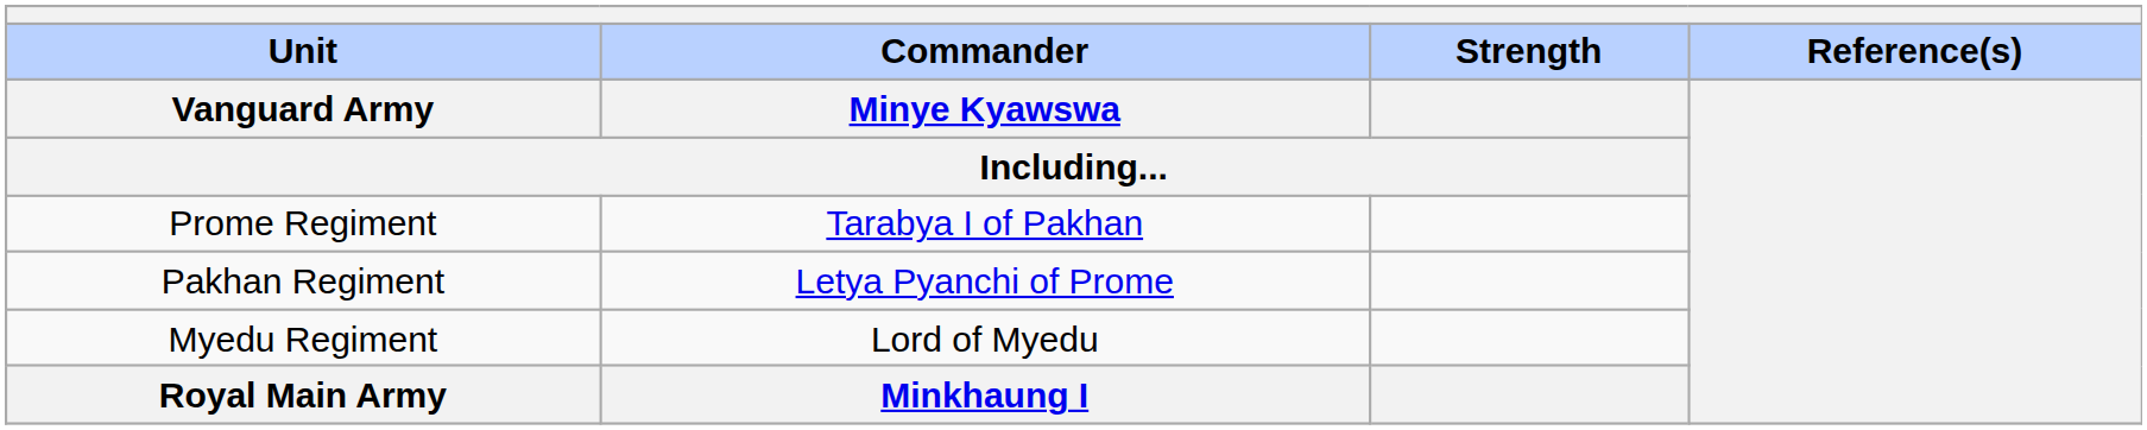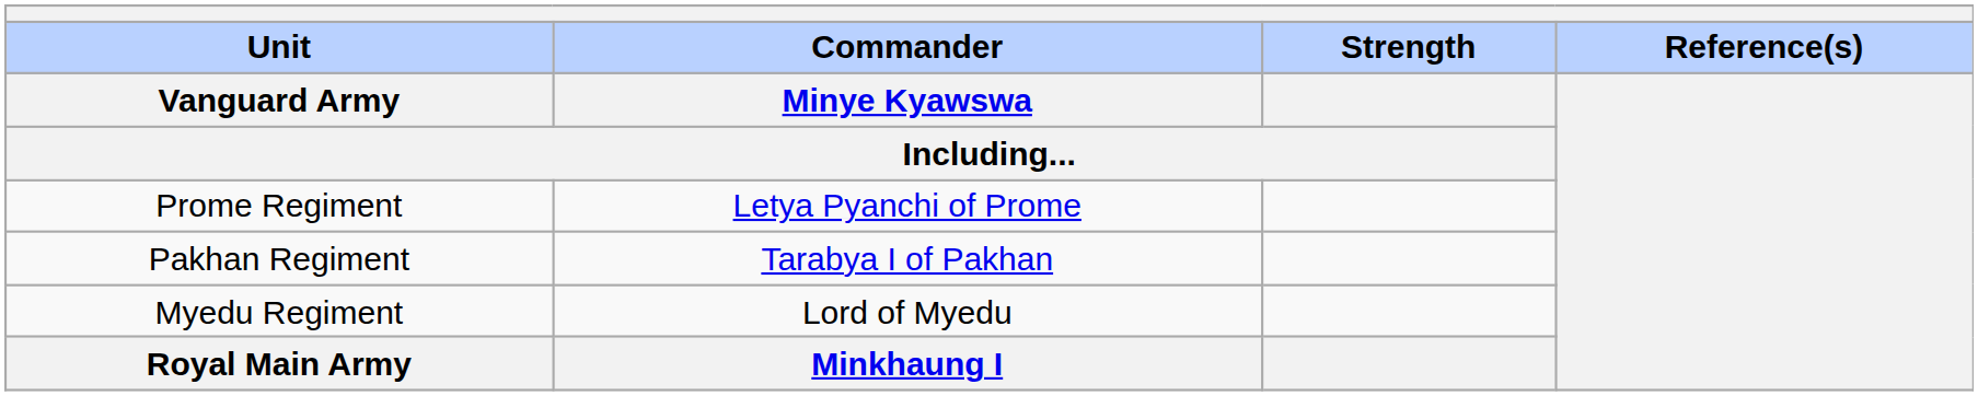Prome Regiment | Commander / Minye Kyawswa / Including...: Tarabya I of Pakhan -> Letya Pyanchi of Prome
Pakhan Regiment | Commander / Minye Kyawswa / Including...: Letya Pyanchi of Prome -> Tarabya I of Pakhan
